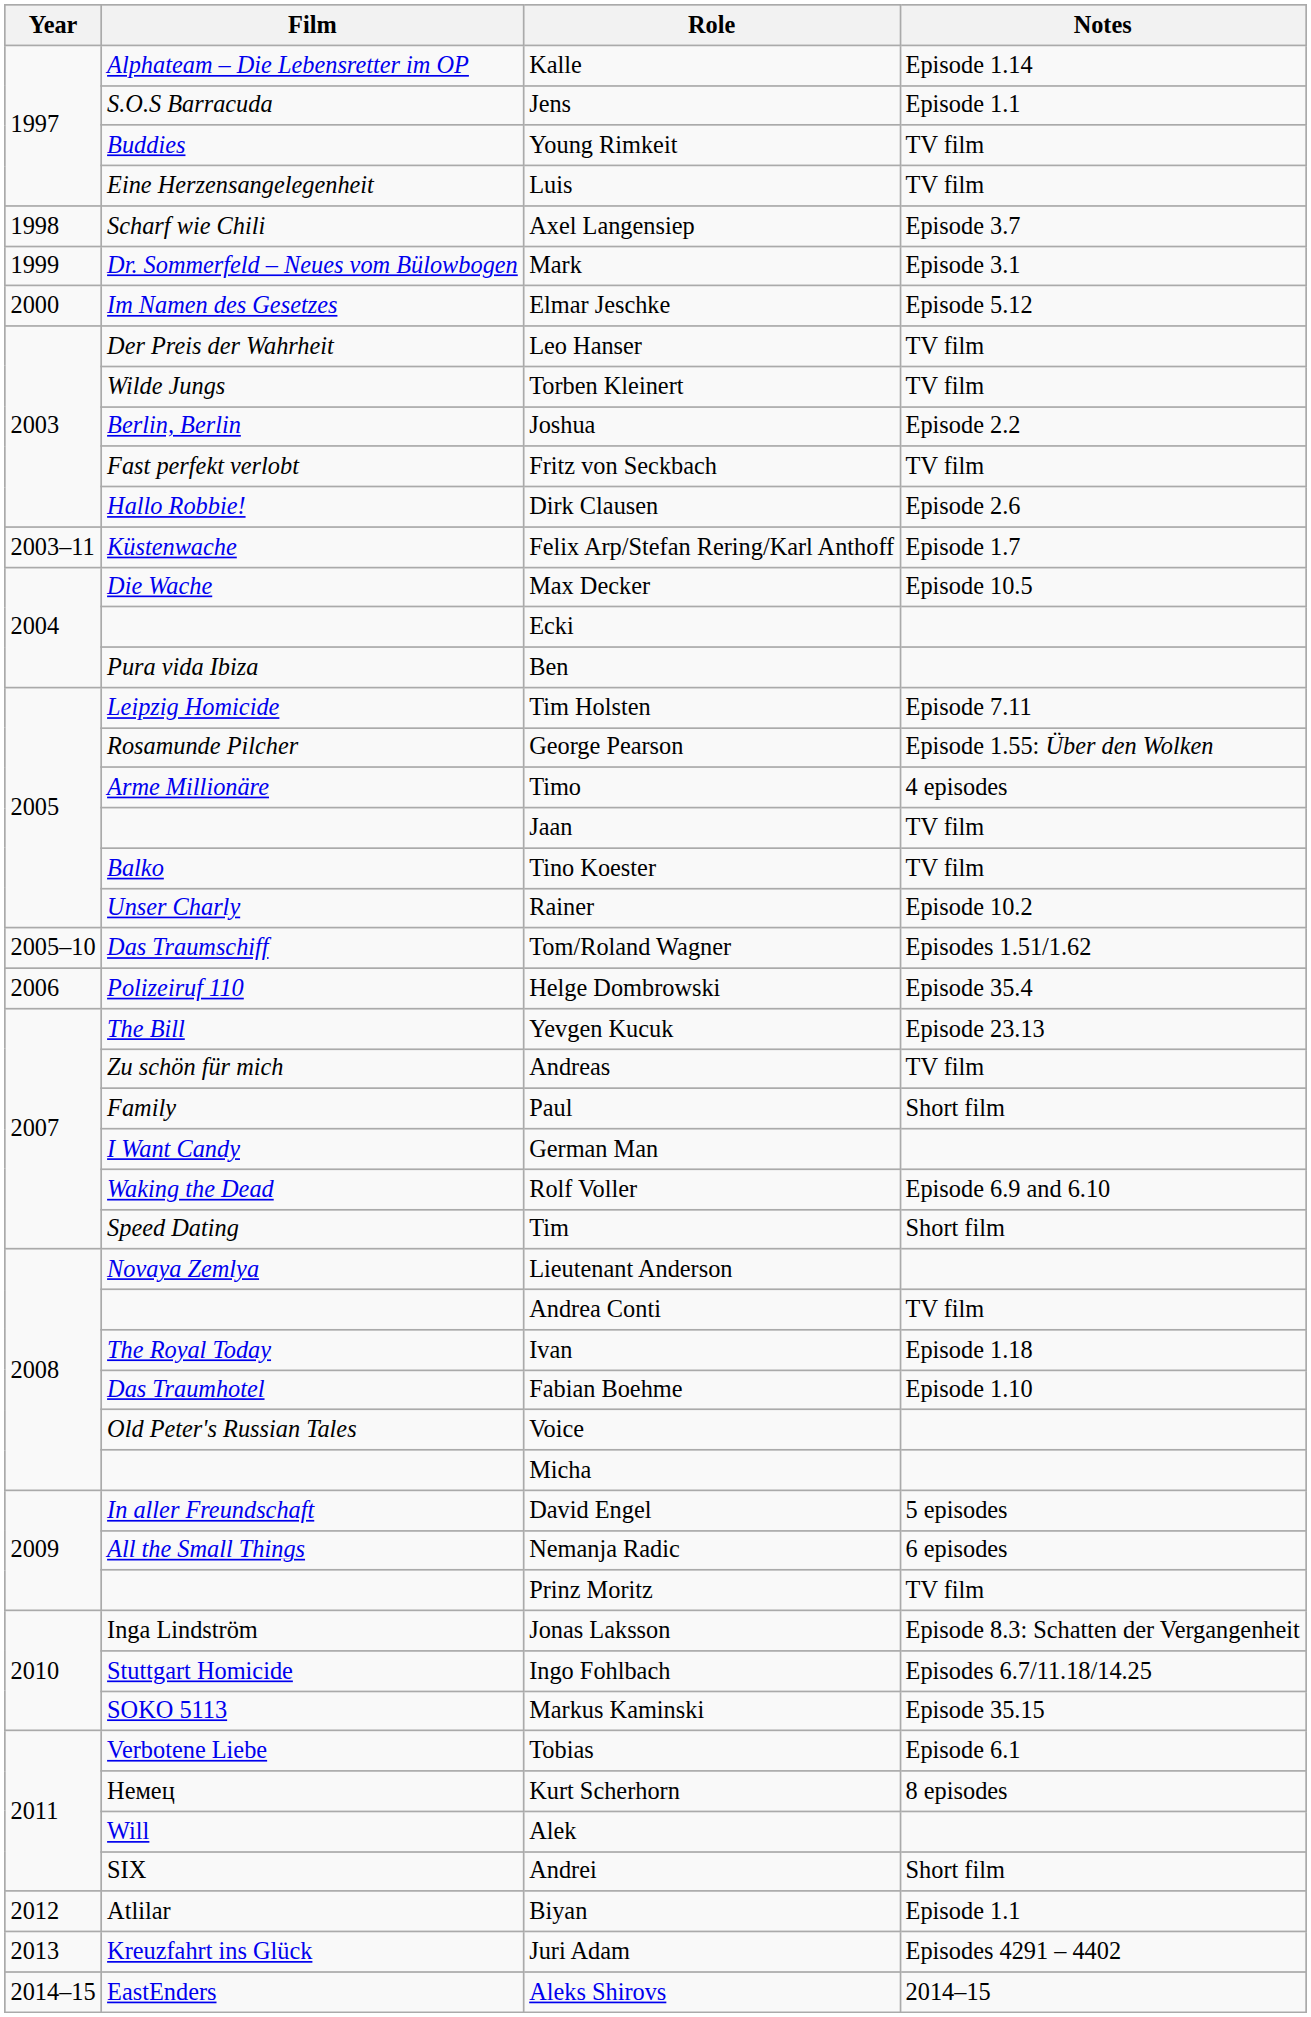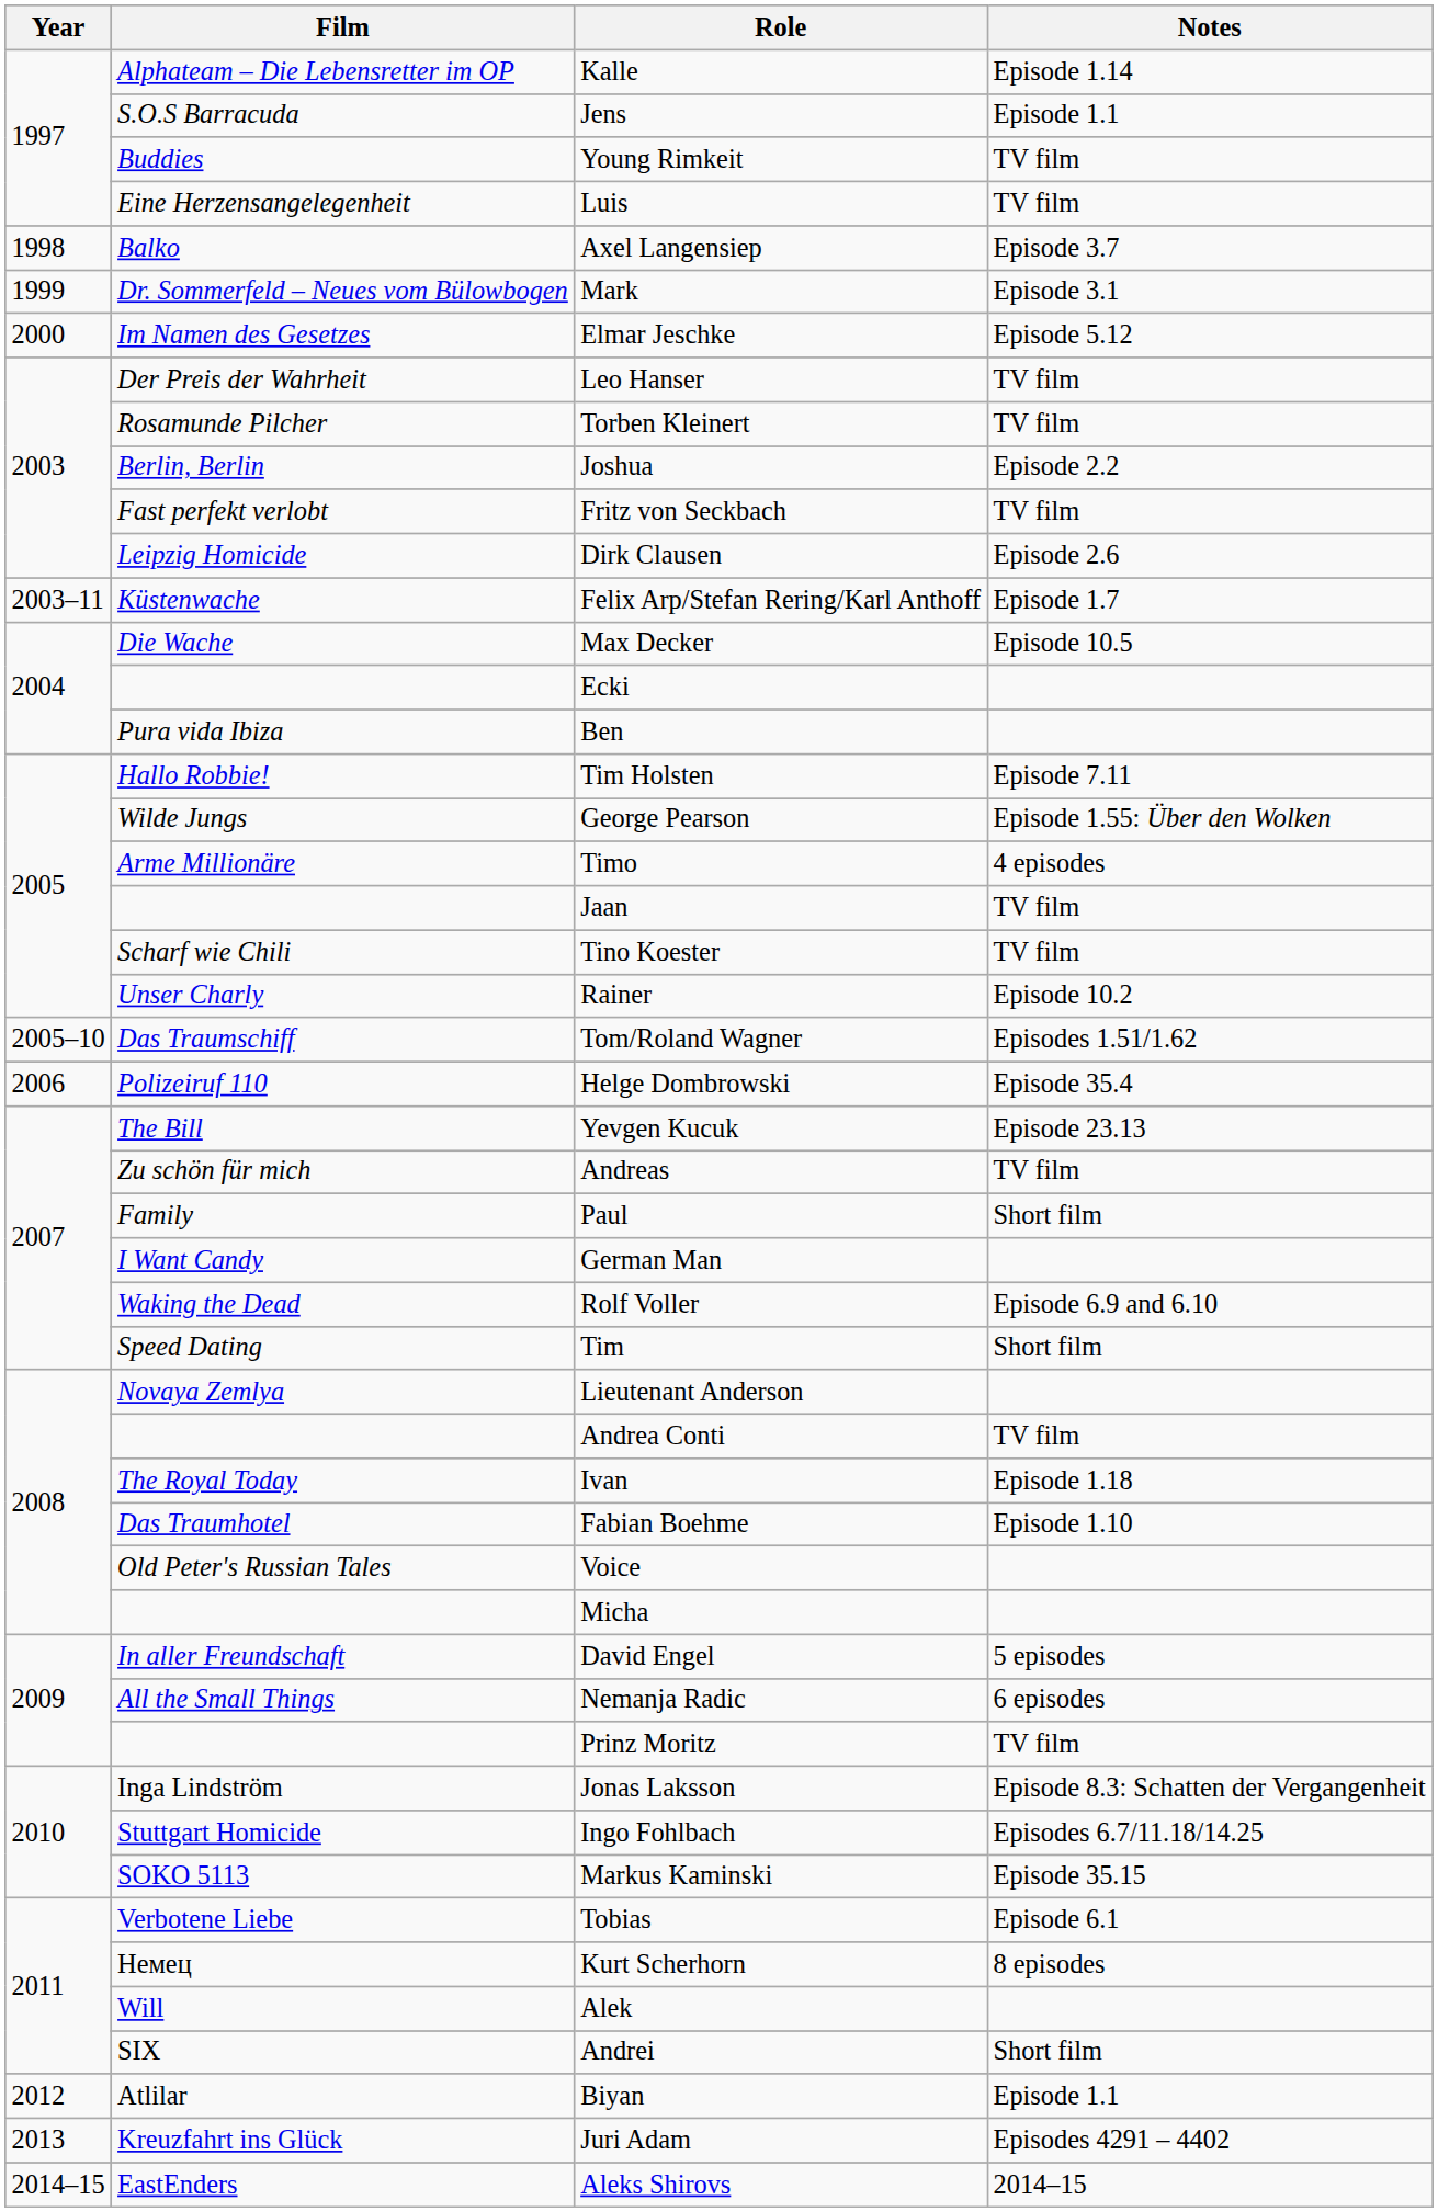Axel Langensiep | Film: Scharf wie Chili -> Balko
Torben Kleinert | Film: Wilde Jungs -> Rosamunde Pilcher
Dirk Clausen | Film: Hallo Robbie! -> Leipzig Homicide
Tim Holsten | Film: Leipzig Homicide -> Hallo Robbie!
George Pearson | Film: Rosamunde Pilcher -> Wilde Jungs
Tino Koester | Film: Balko -> Scharf wie Chili
